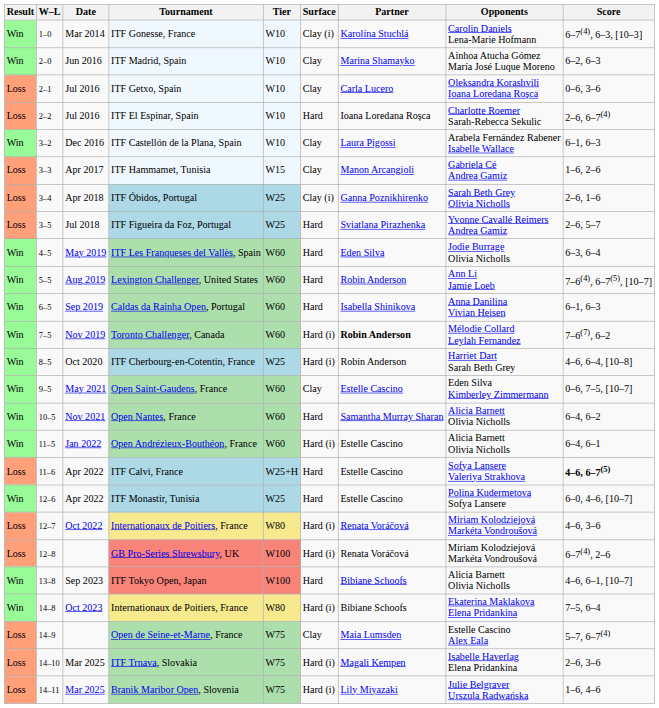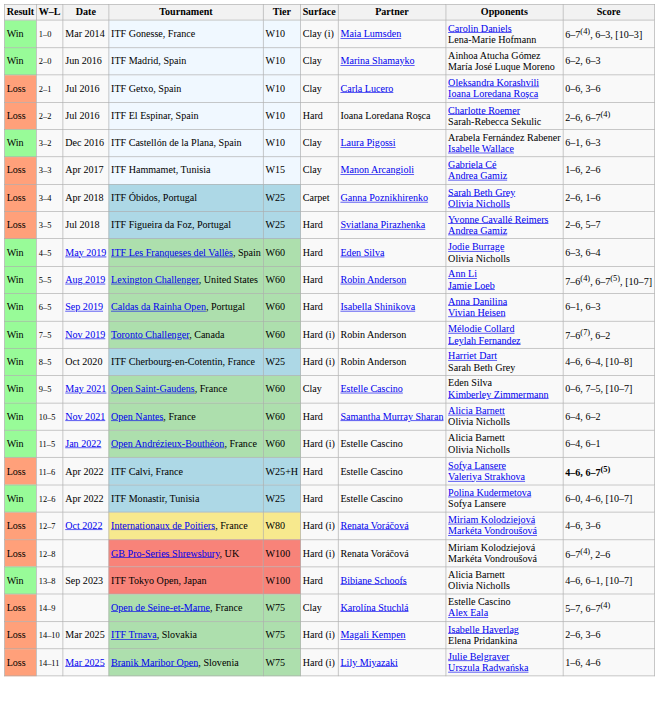ITF Gonesse, France | Partner: Karolína Stuchlá -> Maia Lumsden
ITF Óbidos, Portugal | Surface: Clay (i) -> Carpet
Toronto Challenger, Canada | Partner: bold -> normal
- row: Win | 14–8 | Oct 2023 | Internationaux de Poitiers, France | W80 | Hard (i) | Bibiane Schoofs | Ekaterina Maklakova Elena Pridankina | 7–5, 6–4
Open de Seine-et-Marne, France | Partner: Maia Lumsden -> Karolína Stuchlá
